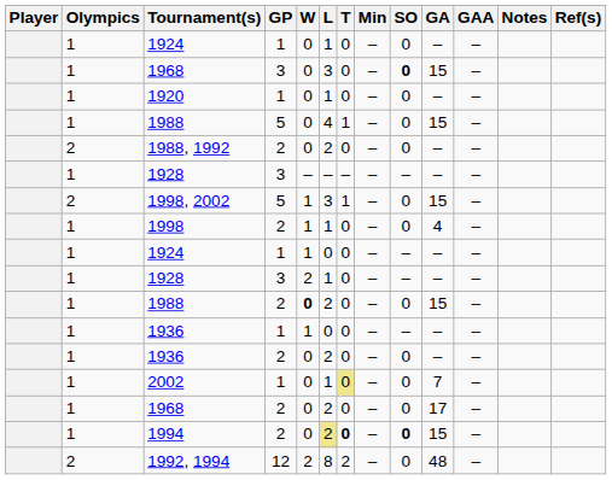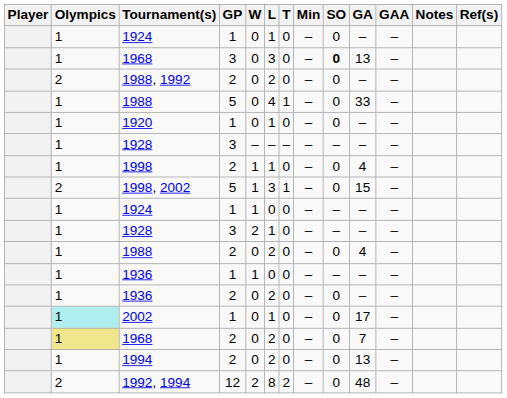1968 / 3 | GA: 15 -> 13
rows swapped: 1988, 1992 <-> 1920
1988 / 5 | GA: 15 -> 33
rows swapped: 1998 <-> 1998, 2002
1988 / 2 | W: bold -> normal
1988 / 2 | GA: 15 -> 4
2002 | Olympics: no background -> paleturquoise background
2002 | T: khaki background -> no background
2002 | GA: 7 -> 17
1968 / 2 | Olympics: no background -> khaki background
1968 / 2 | GA: 17 -> 7
1994 | L: khaki background -> no background
1994 | T: bold -> normal
1994 | SO: bold -> normal
1994 | GA: 15 -> 13
